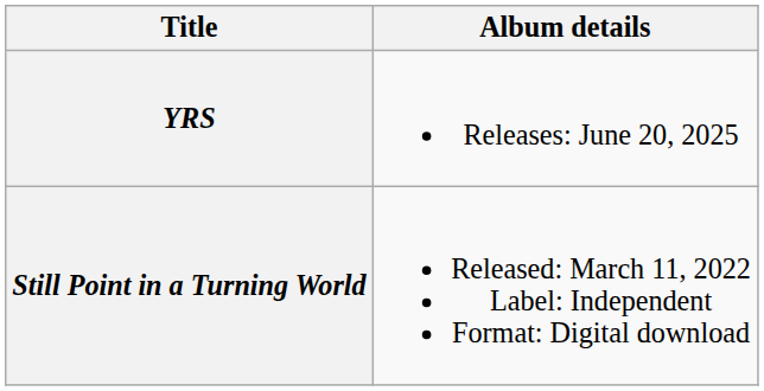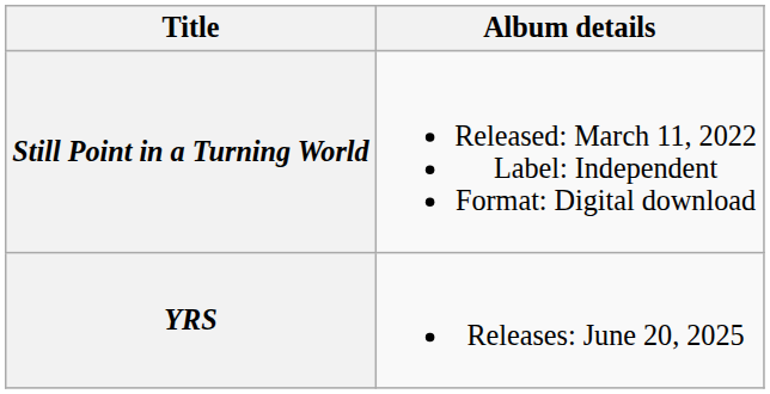rows swapped: Still Point in a Turning World <-> YRS
